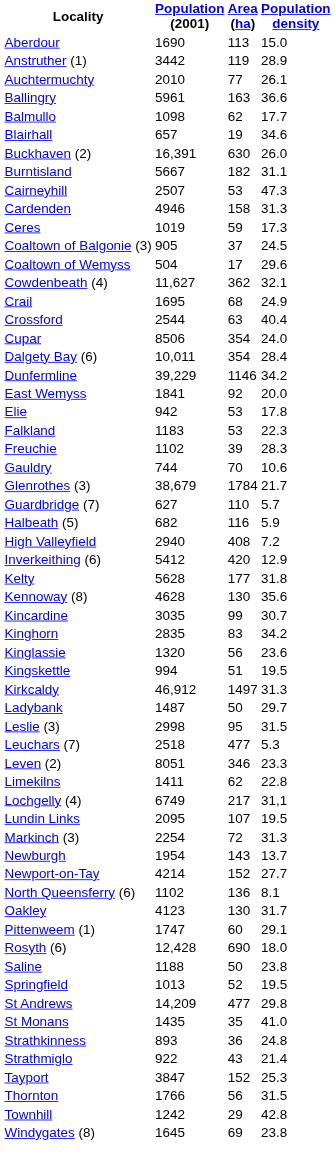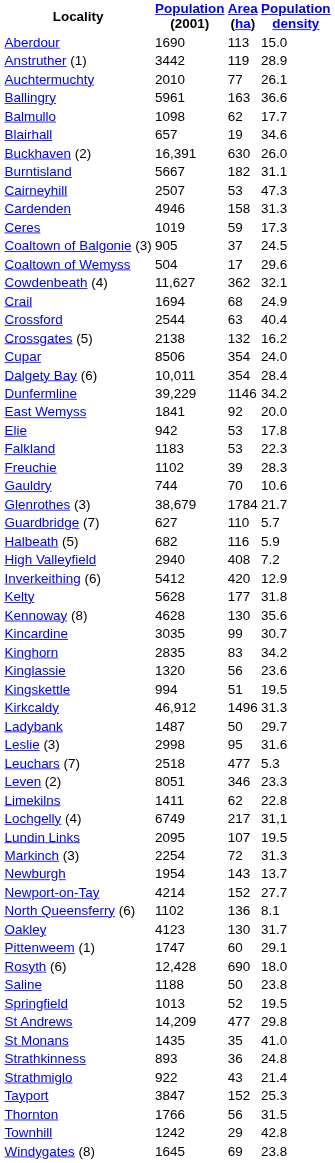Crail | Population (2001): 1695 -> 1694
+ row: Crossgates (5) | 2138 | 132 | 16.2
Kirkcaldy | Area (ha): 1497 -> 1496
Leslie (3) | Population density: 31.5 -> 31.6
